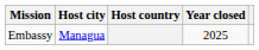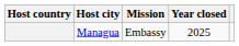columns swapped: Host country <-> Mission
